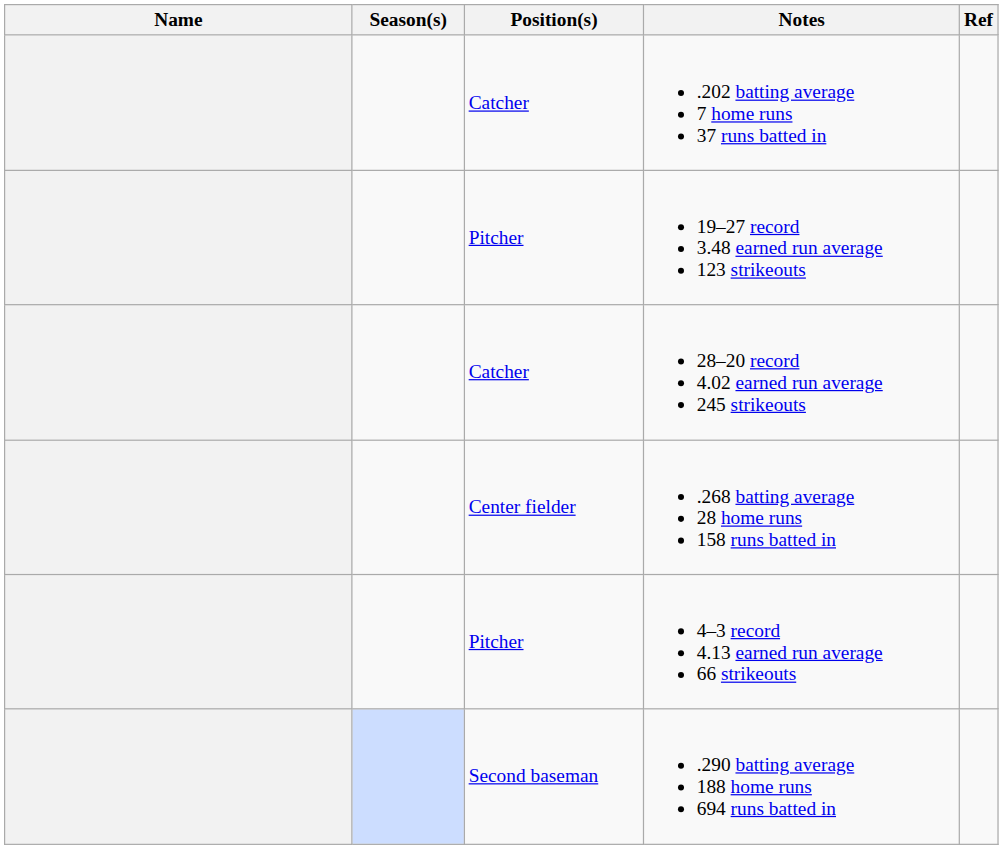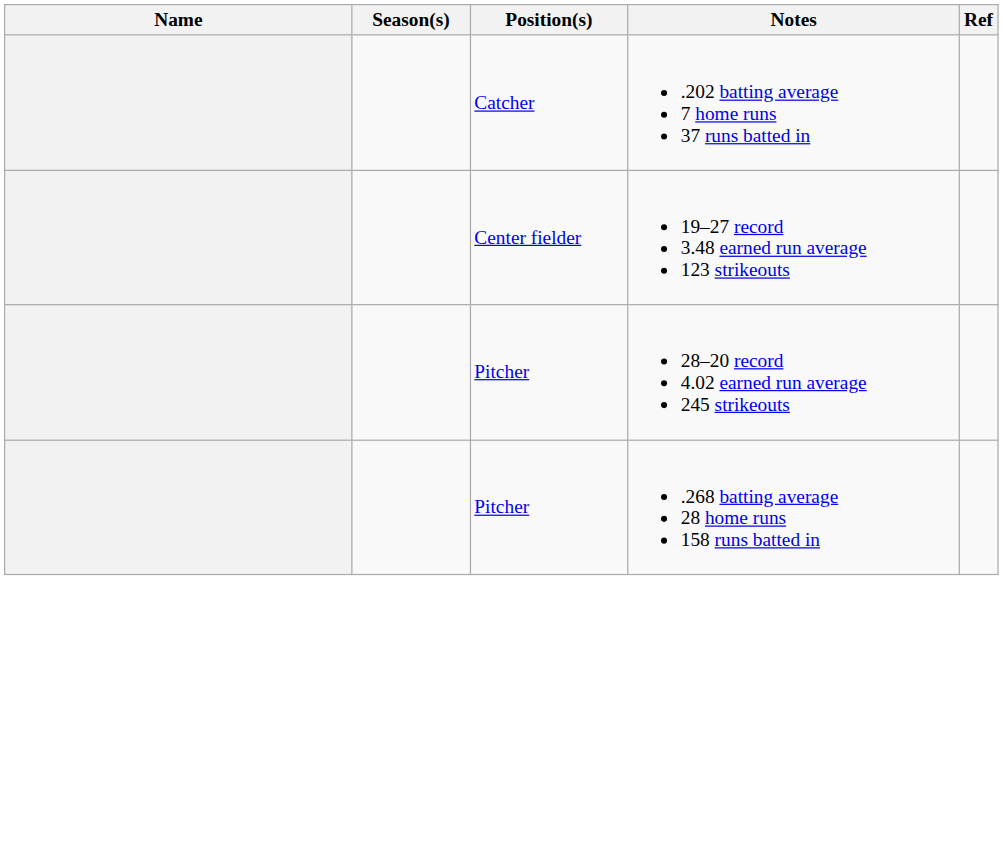19–27 record 3.48 earned run average 123 strikeouts | Position(s): Pitcher -> Center fielder
28–20 record 4.02 earned run average 245 strikeouts | Position(s): Catcher -> Pitcher
.268 batting average 28 home runs 158 runs batted in | Position(s): Center fielder -> Pitcher
- row: Pitcher | 4–3 record 4.13 earned run average 66 strikeouts
- row: Second baseman | .290 batting average 188 home runs 694 runs batted in
